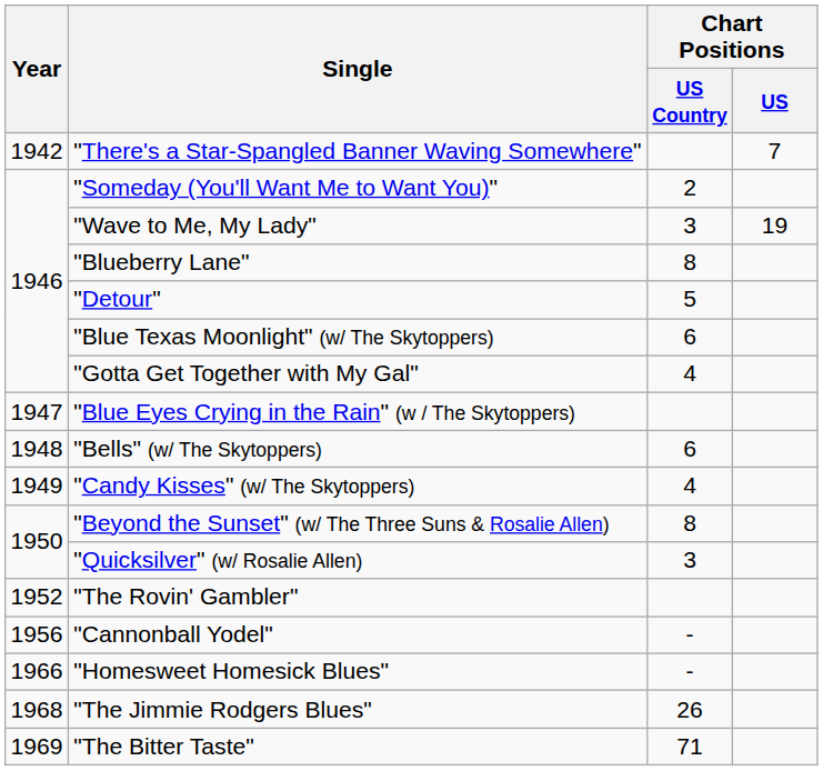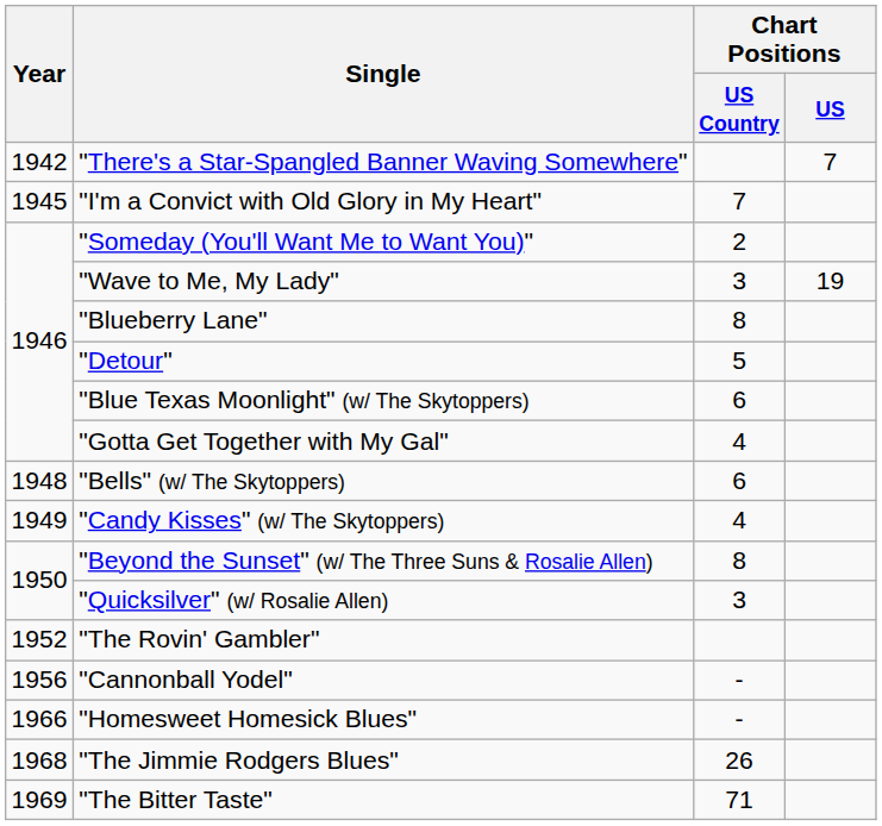+ row: 1945 | "I'm a Convict with Old Glory in My Heart" | 7
- row: 1947 | "Blue Eyes Crying in the Rain" (w / The Skytoppers)
